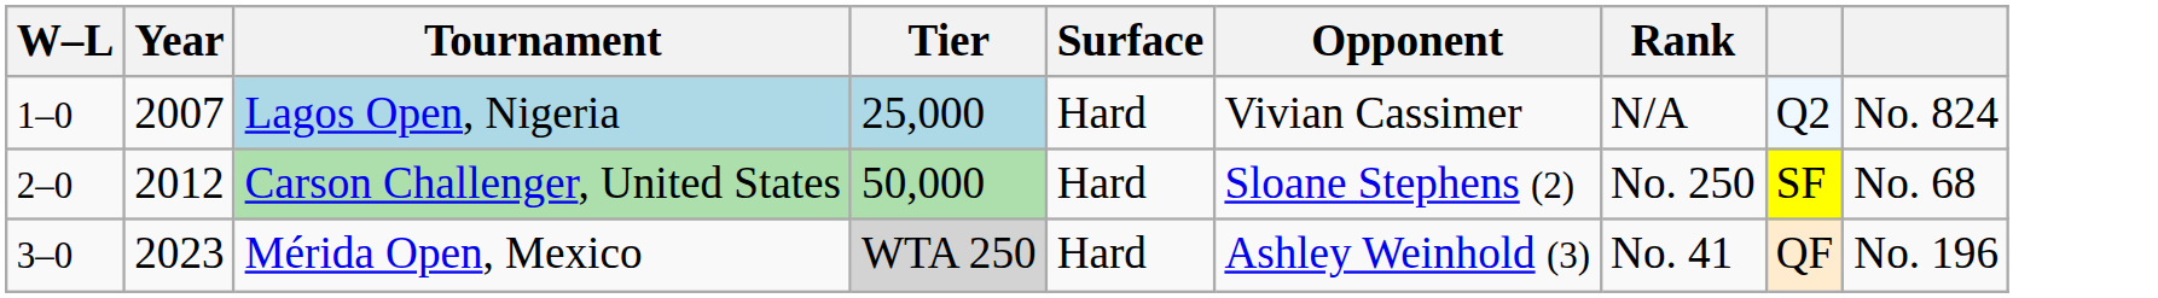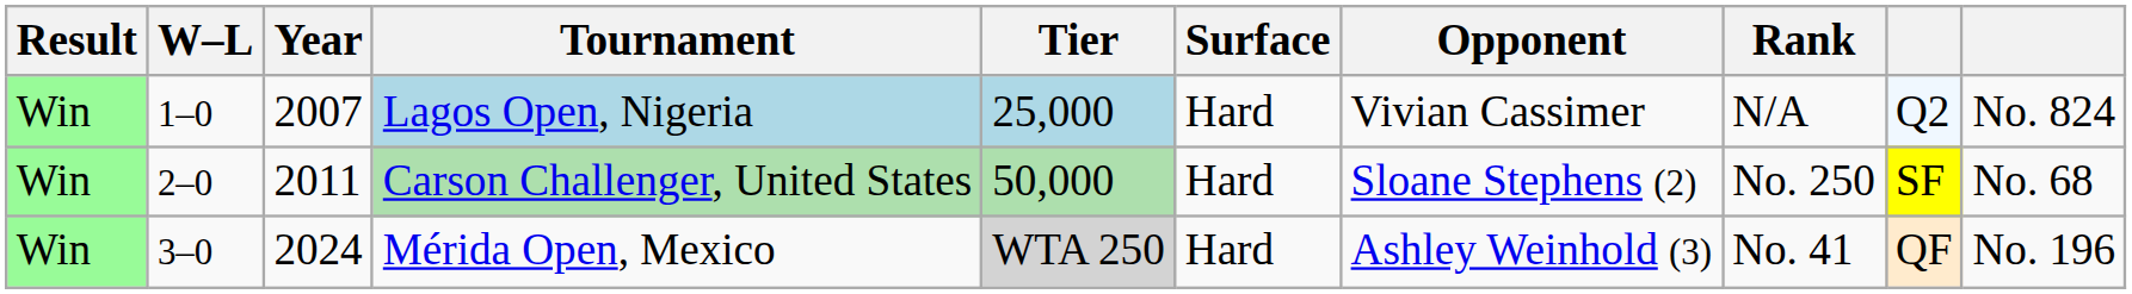+ column: Result | Win | Win | Win
Carson Challenger, United States | Year: 2012 -> 2011
Mérida Open, Mexico | Year: 2023 -> 2024
